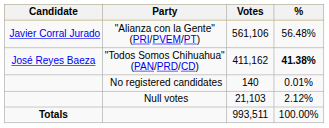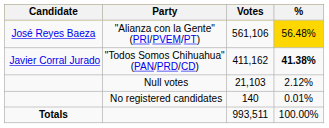"Alianza con la Gente" (PRI/PVEM/PT) | Candidate: Javier Corral Jurado -> José Reyes Baeza
"Alianza con la Gente" (PRI/PVEM/PT) | %: no background -> gold background
"Todos Somos Chihuahua" (PAN/PRD/CD) | Candidate: José Reyes Baeza -> Javier Corral Jurado
rows swapped: Nο registered candidates <-> Null votes
